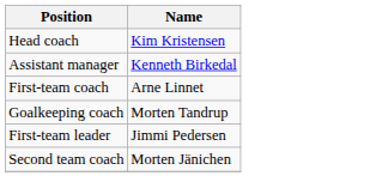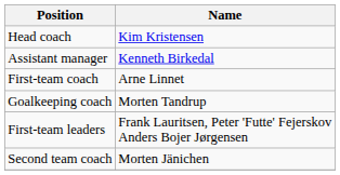- row: First-team leader | Jimmi Pedersen
+ row: First-team leaders | Frank Lauritsen, Peter 'Futte' Fejerskov Anders Bojer Jørgensen
